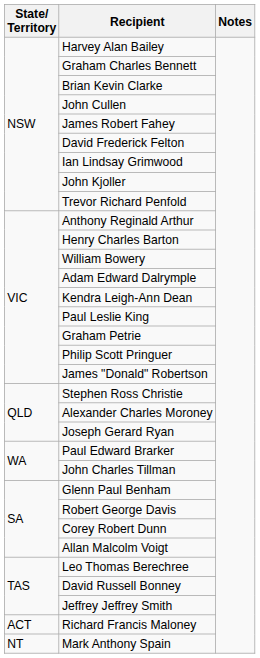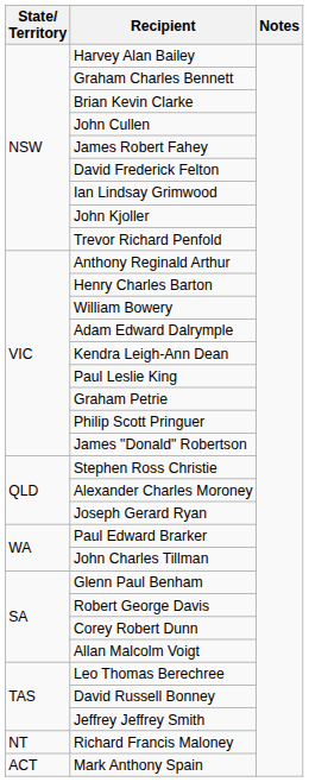Richard Francis Maloney | State/ Territory: ACT -> NT
Mark Anthony Spain | State/ Territory: NT -> ACT
